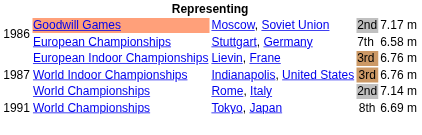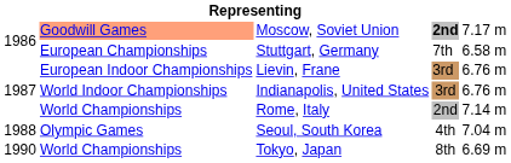Moscow, Soviet Union | column 4: normal -> bold
+ row: 1988 | Olympic Games | Seoul, South Korea | 4th | 7.04 m
Tokyo, Japan | column 1: 1991 -> 1990
